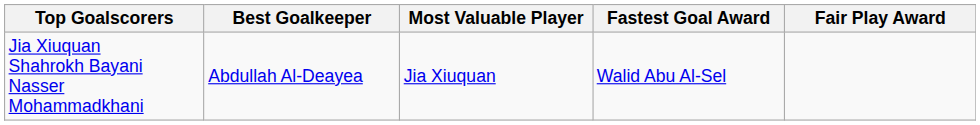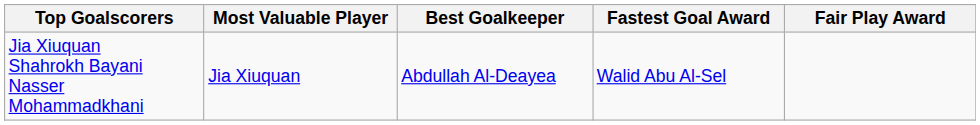columns swapped: Best Goalkeeper <-> Most Valuable Player
